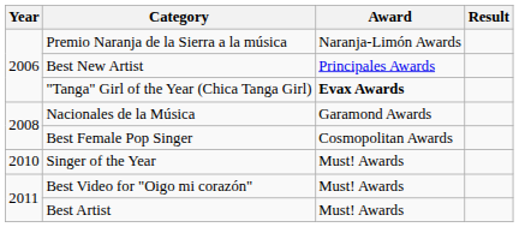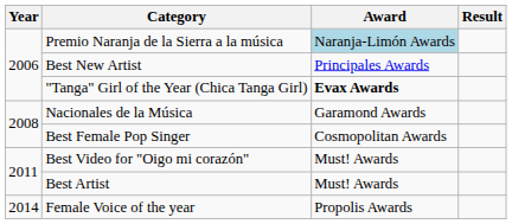Premio Naranja de la Sierra a la música | Award: no background -> lightblue background
- row: 2010 | Singer of the Year | Must! Awards
+ row: 2014 | Female Voice of the year | Propolis Awards
